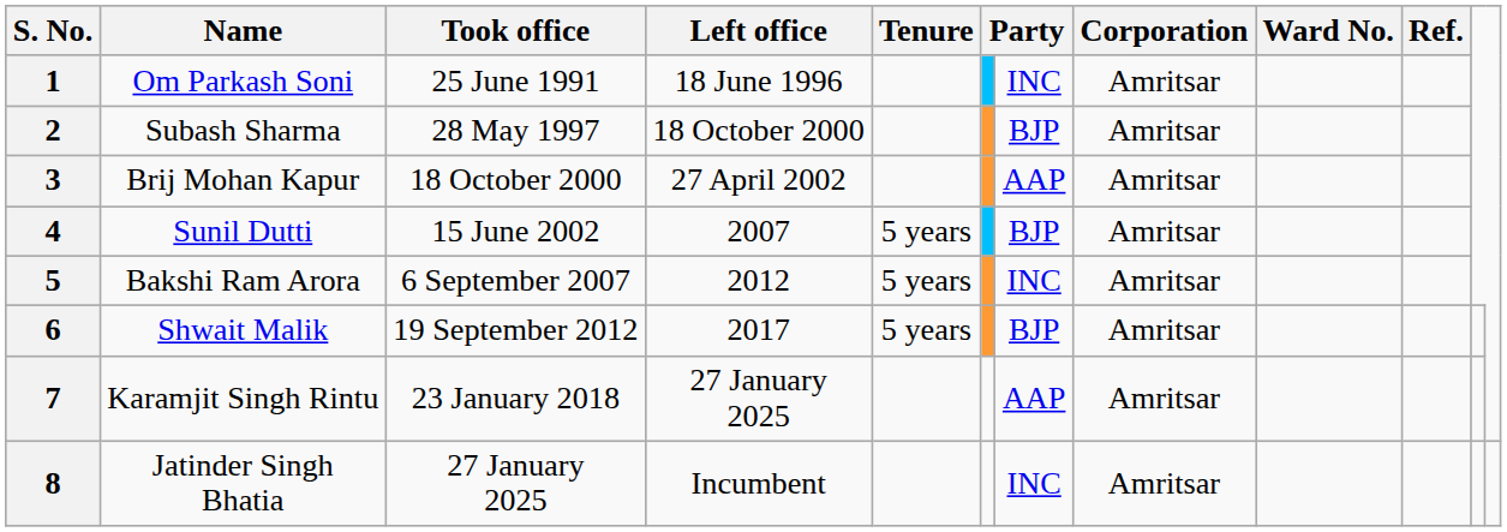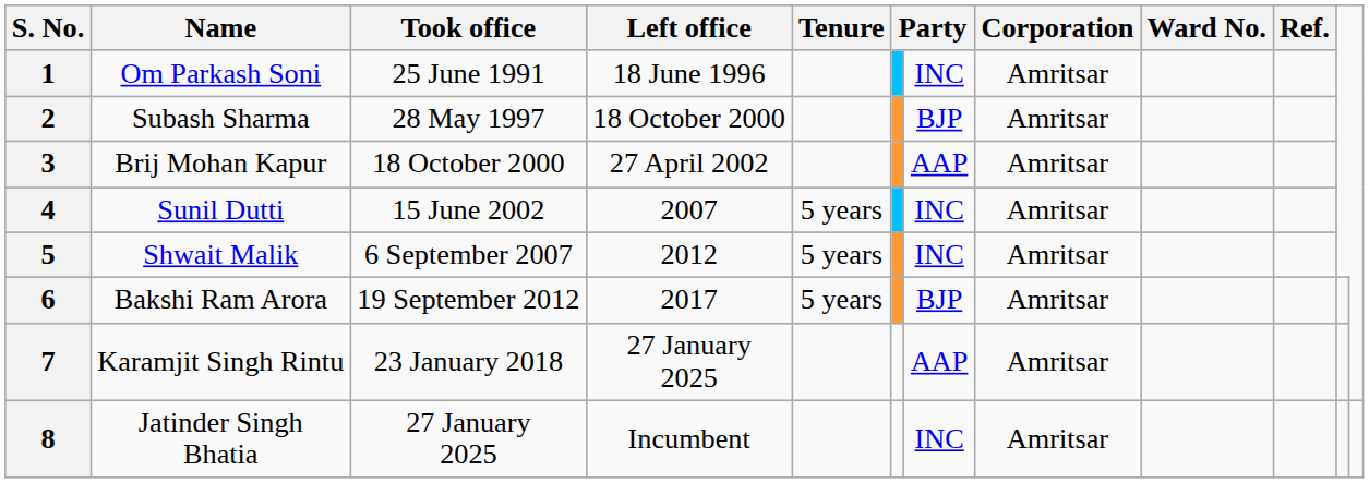4 | column 7: BJP -> INC
5 | Name: Bakshi Ram Arora -> Shwait Malik
6 | Name: Shwait Malik -> Bakshi Ram Arora
